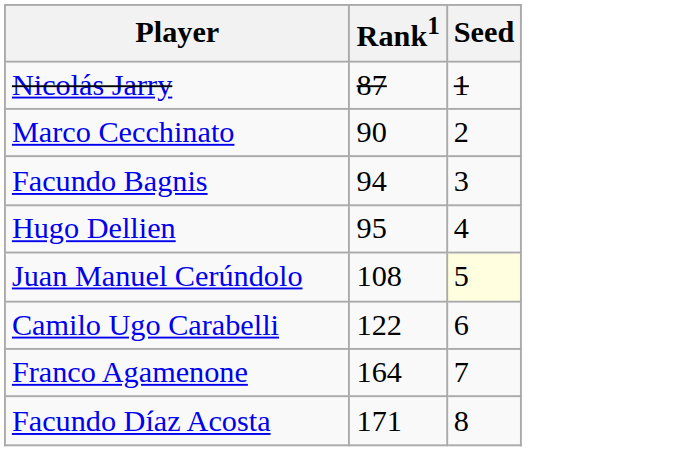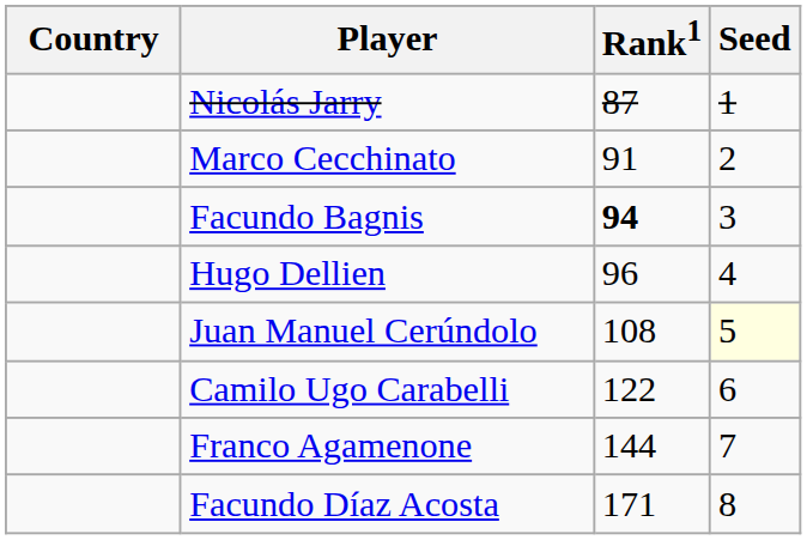+ column: Country
Marco Cecchinato | Rank1: 90 -> 91
Facundo Bagnis | Rank1: normal -> bold
Hugo Dellien | Rank1: 95 -> 96
Franco Agamenone | Rank1: 164 -> 144
